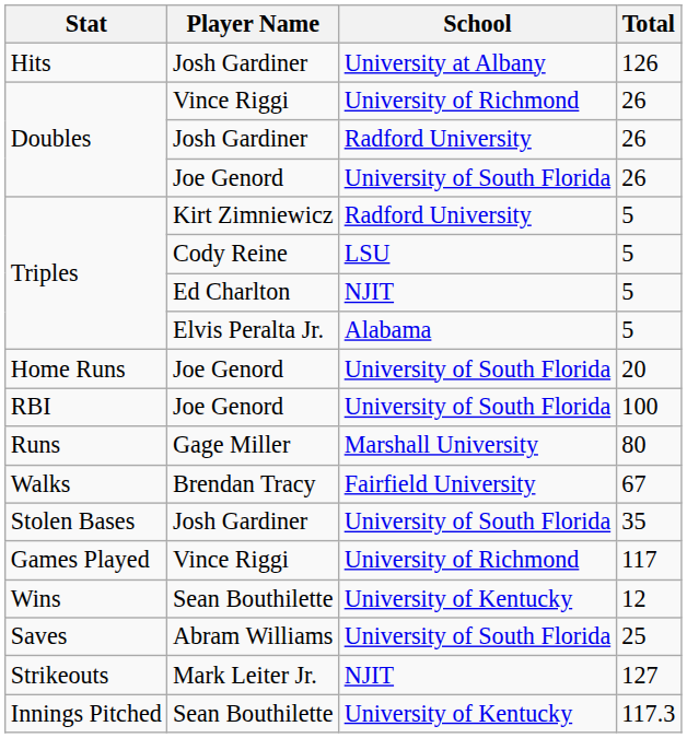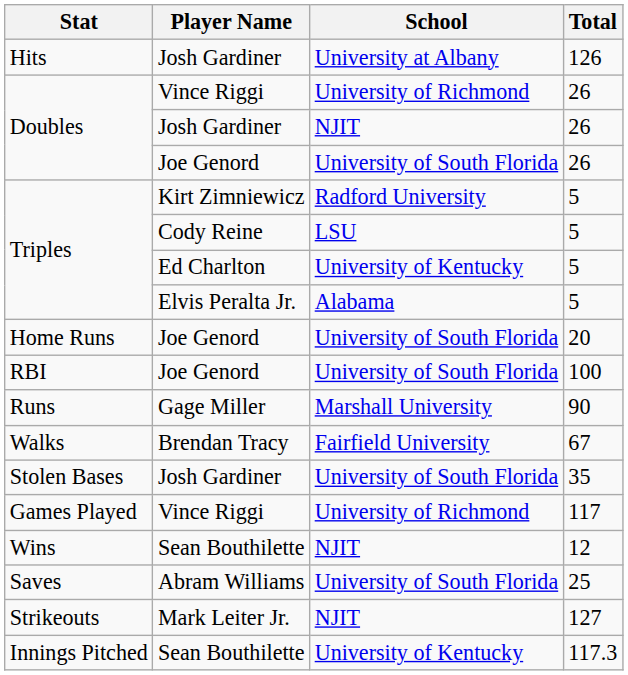Doubles / Josh Gardiner | School: Radford University -> NJIT
Triples / Ed Charlton | School: NJIT -> University of Kentucky
Runs | Total: 80 -> 90
Wins | School: University of Kentucky -> NJIT
